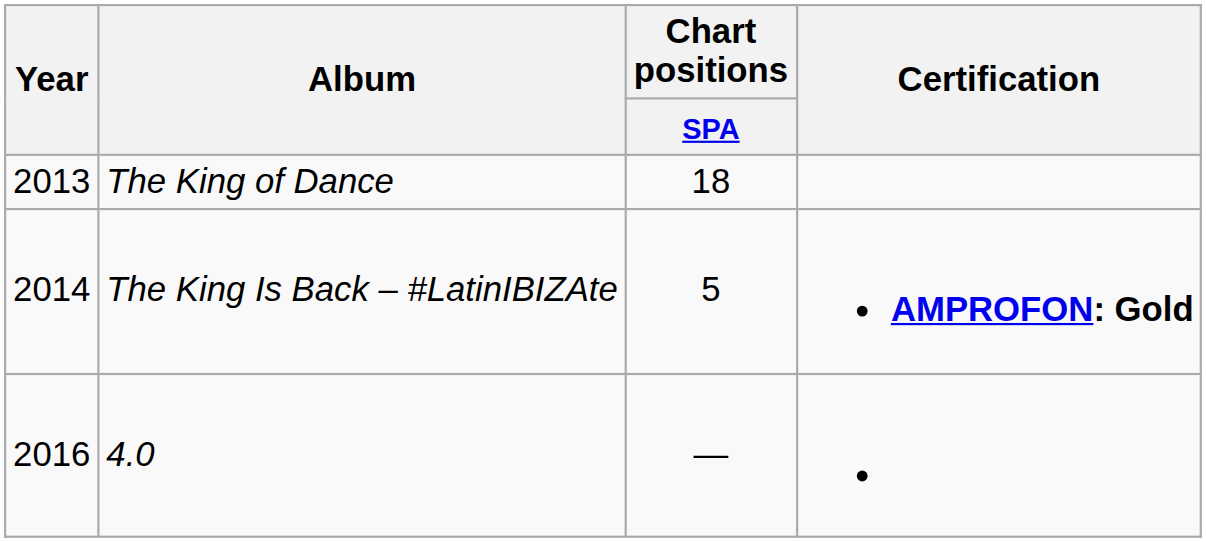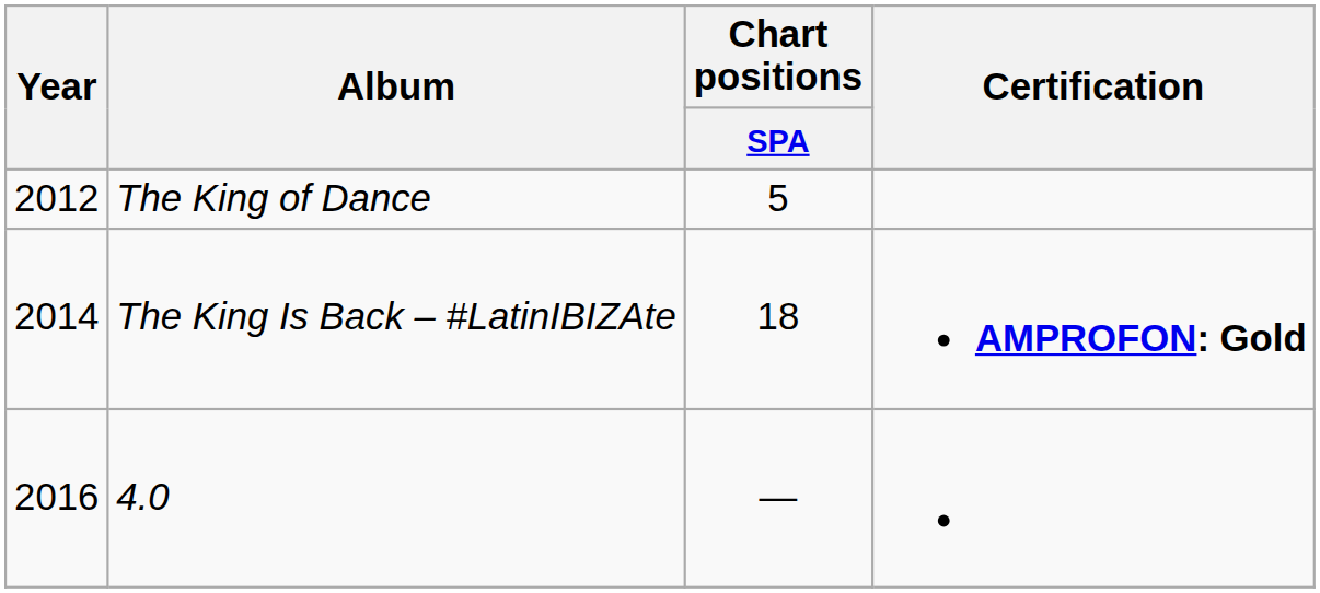The King of Dance | Year: 2013 -> 2012
The King of Dance | Chart positions / SPA: 18 -> 5
The King Is Back – #LatinIBIZAte | Chart positions / SPA: 5 -> 18
